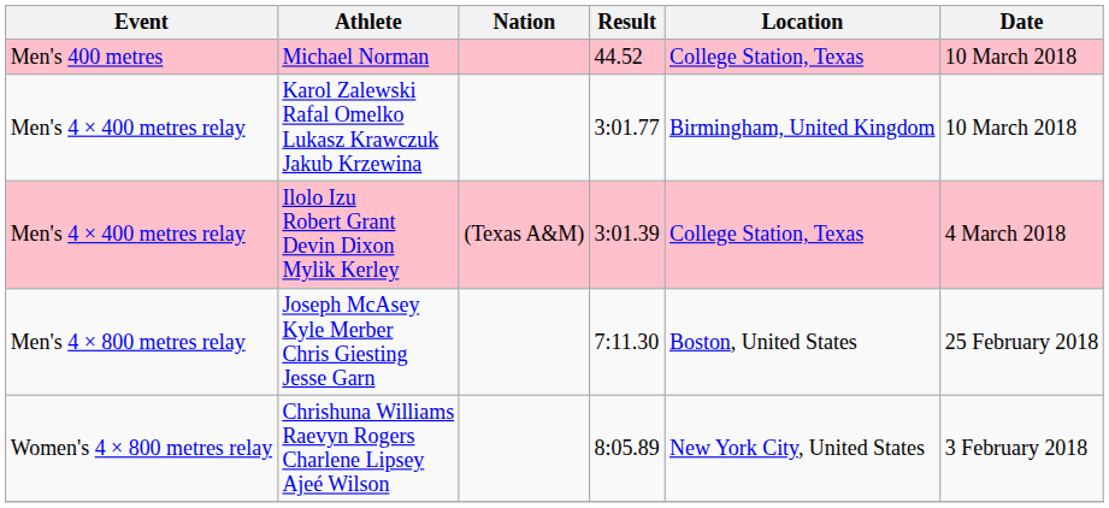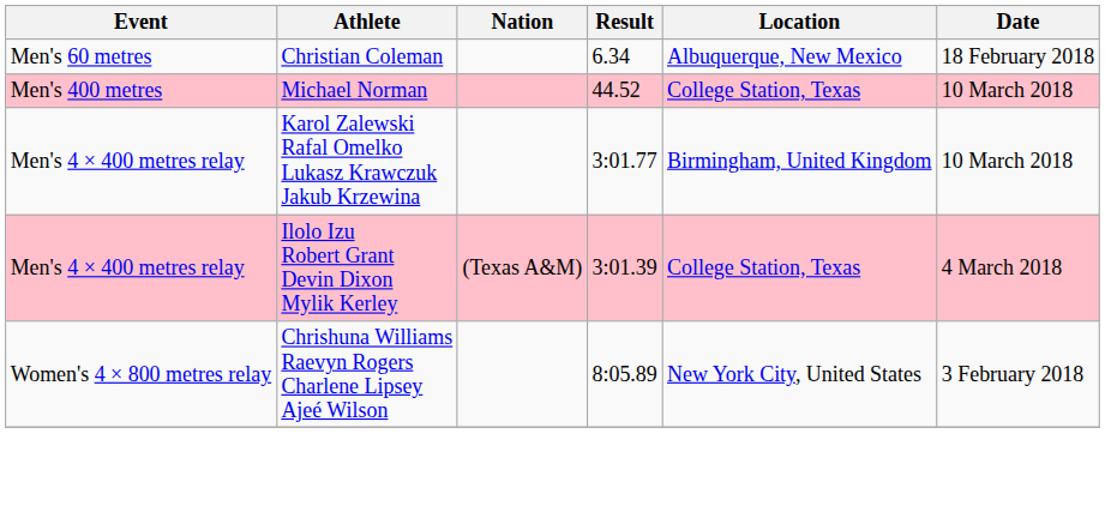+ row: Men's 60 metres | Christian Coleman | 6.34 | Albuquerque, New Mexico | 18 February 2018
- row: Men's 4 × 800 metres relay | Joseph McAsey Kyle Merber Chris Giesting Jesse Garn | 7:11.30 | Boston, United States | 25 February 2018
